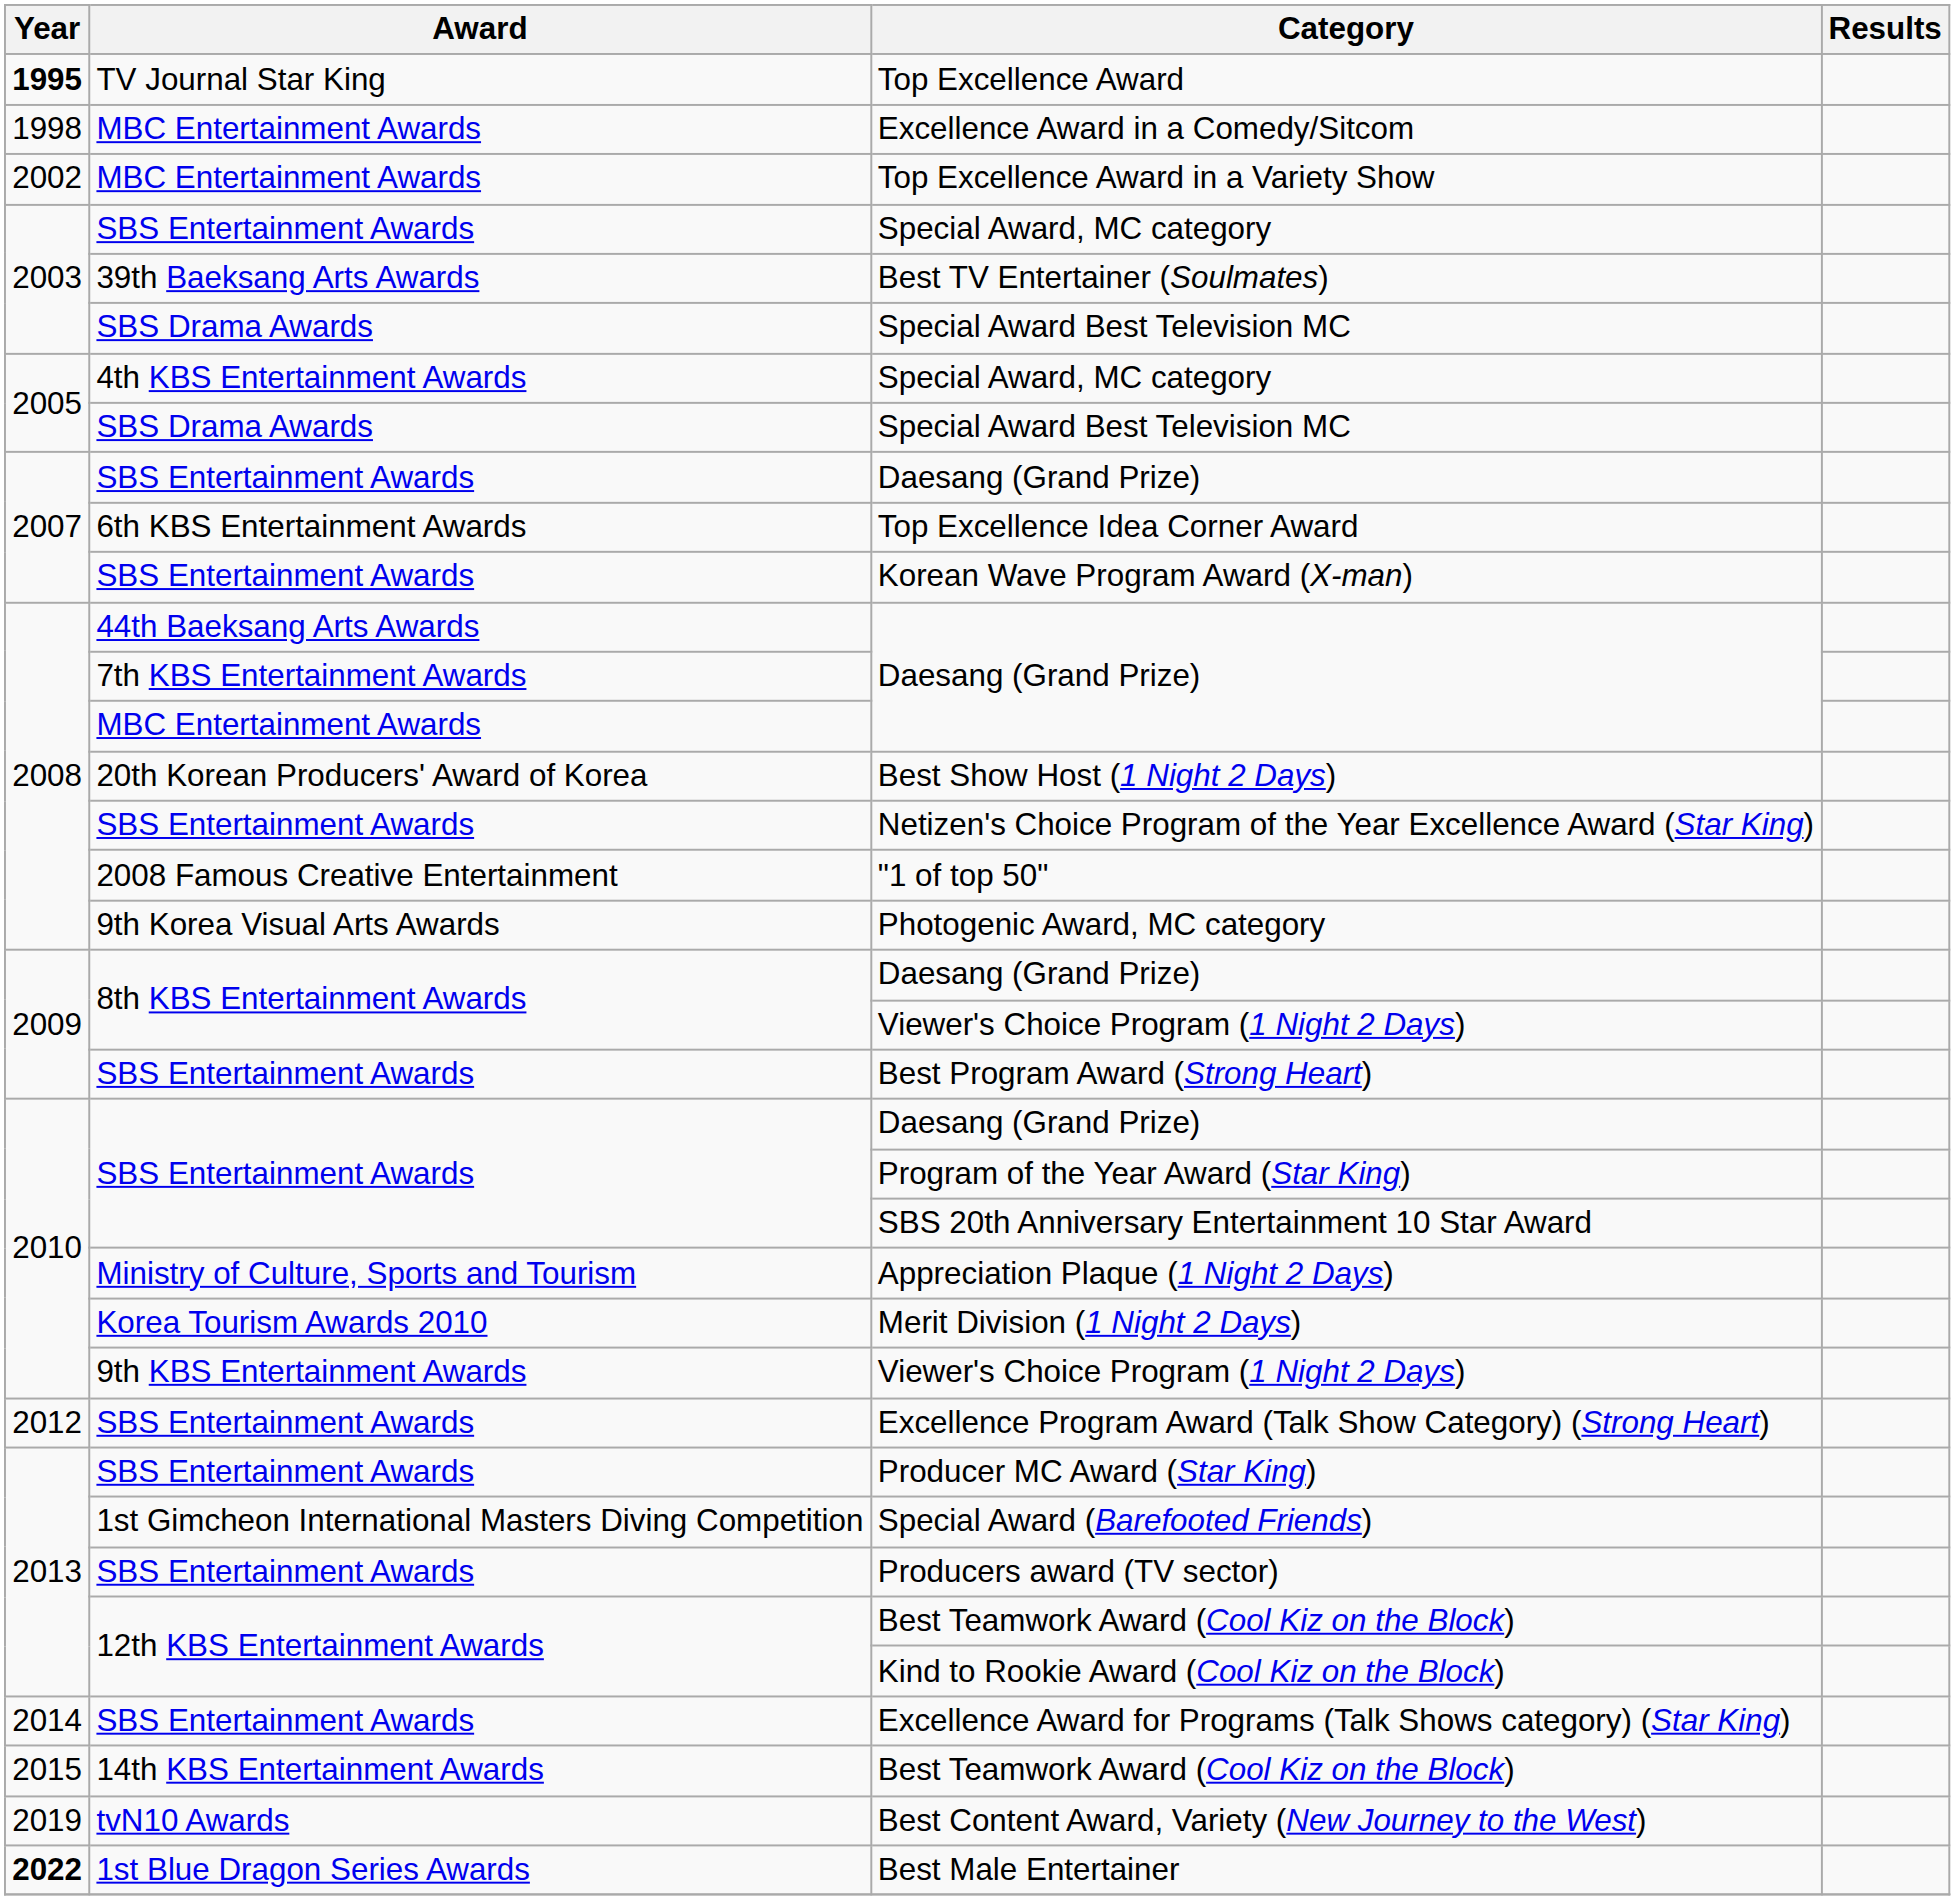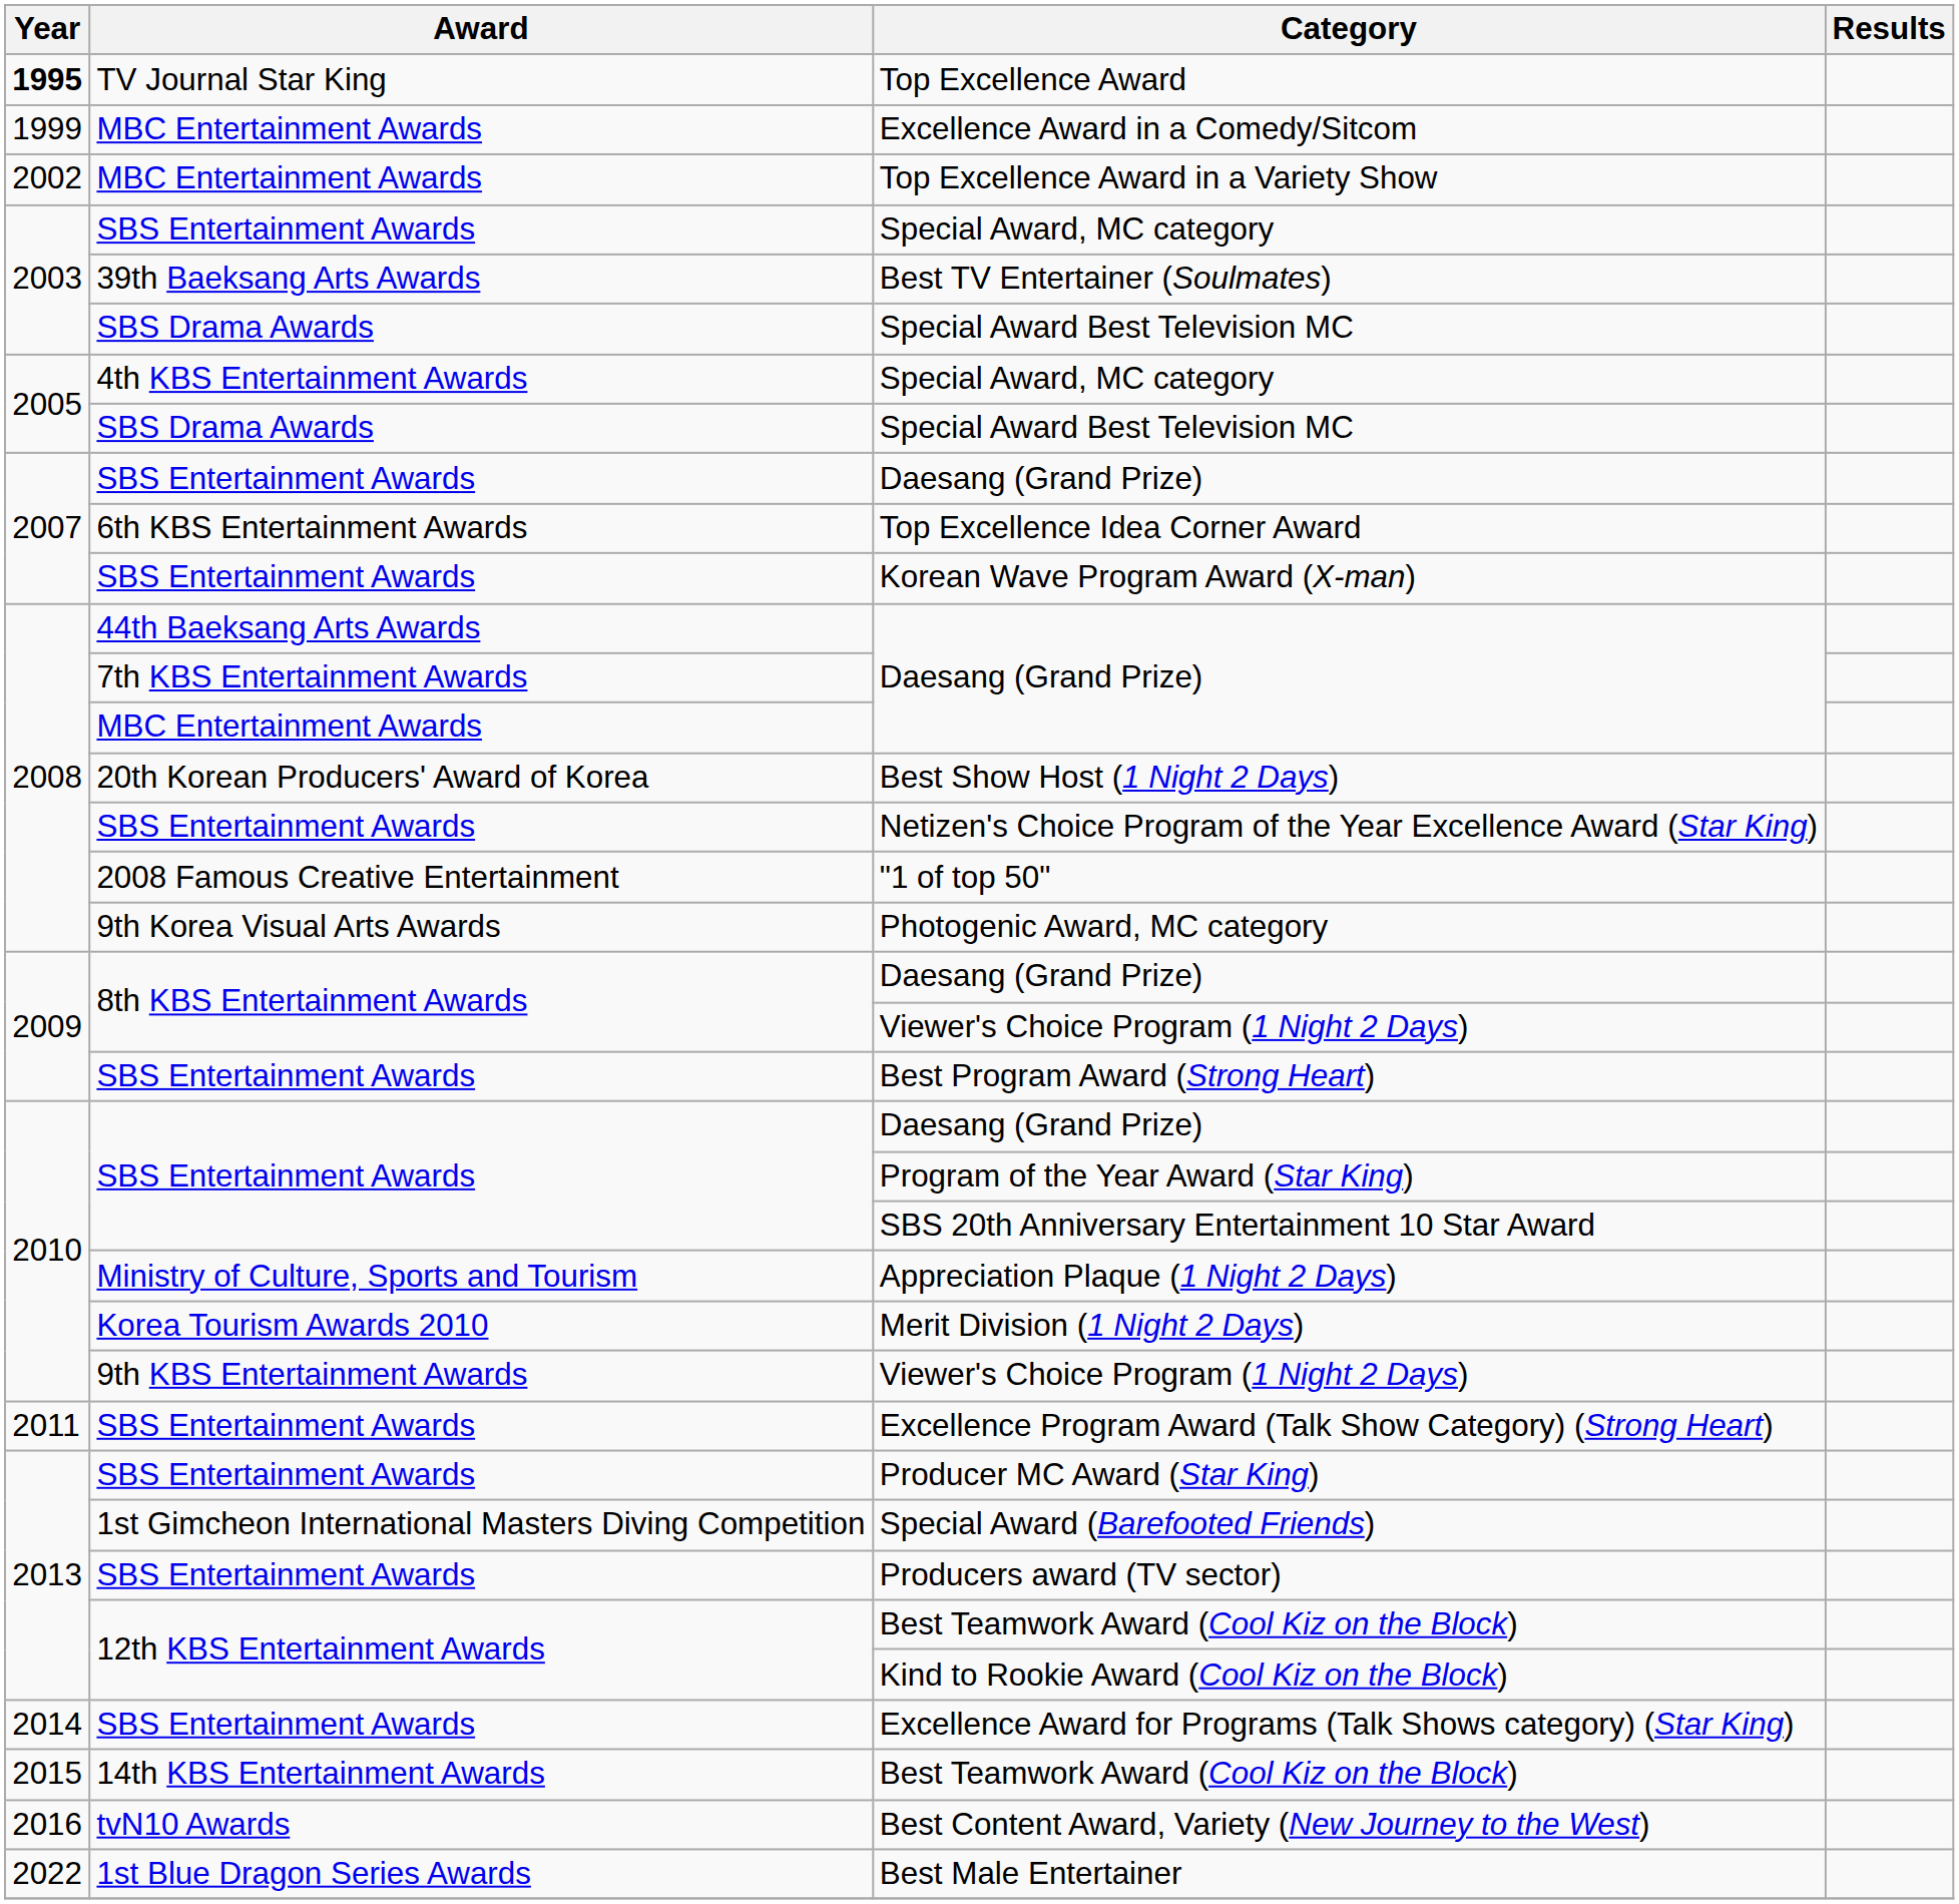Excellence Award in a Comedy/Sitcom | Year: 1998 -> 1999
Excellence Program Award (Talk Show Category) (Strong Heart) | Year: 2012 -> 2011
Best Content Award, Variety (New Journey to the West) | Year: 2019 -> 2016
Best Male Entertainer | Year: bold -> normal
